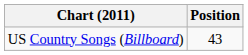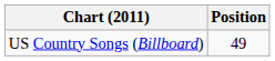US Country Songs (Billboard) | Position: 43 -> 49
